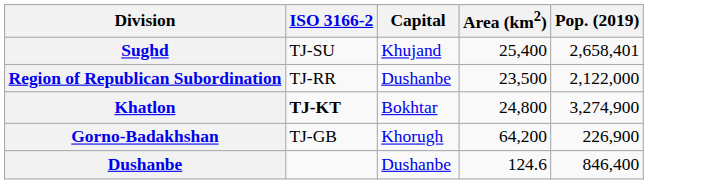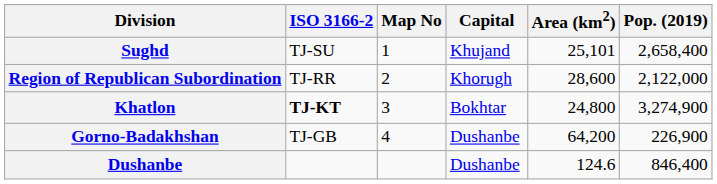+ column: Map No | 1 | 2 | 3 | 4
Sughd | Area (km2): 25,400 -> 25,101
Sughd | Pop. (2019): 2,658,401 -> 2,658,400
Region of Republican Subordination | Capital: Dushanbe -> Khorugh
Region of Republican Subordination | Area (km2): 23,500 -> 28,600
Gorno-Badakhshan | Capital: Khorugh -> Dushanbe
